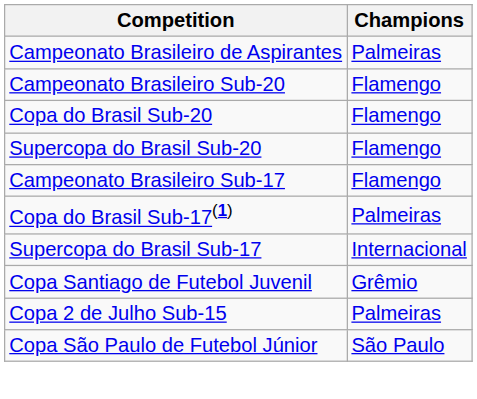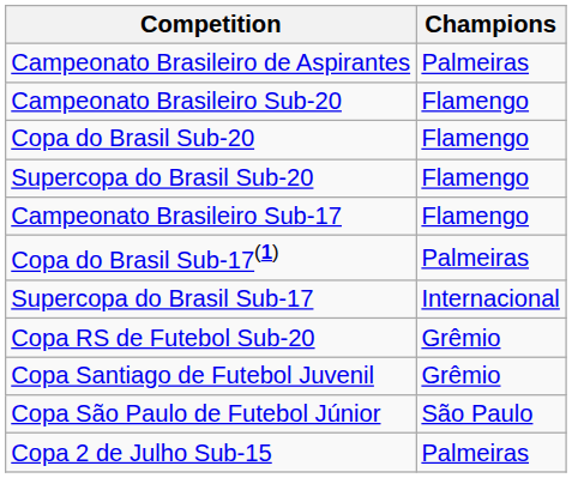+ row: Copa RS de Futebol Sub-20 | Grêmio
rows swapped: Copa São Paulo de Futebol Júnior <-> Copa 2 de Julho Sub-15
